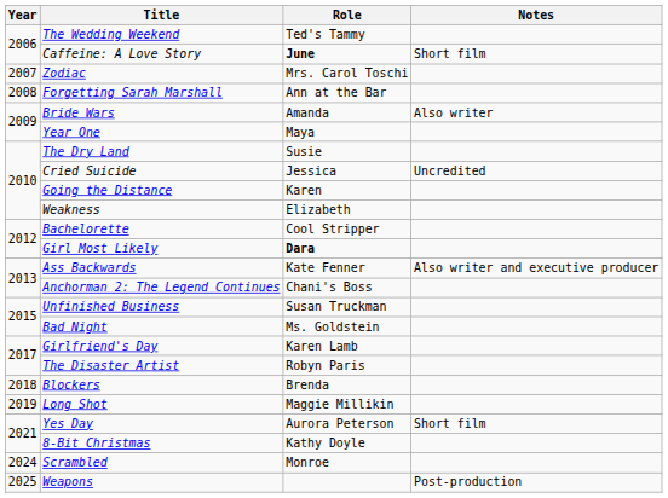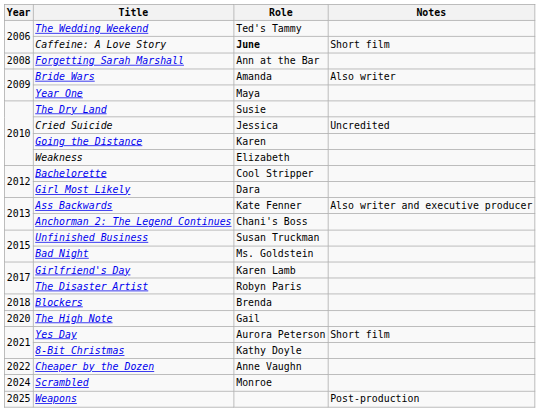- row: 2007 | Zodiac | Mrs. Carol Toschi
Girl Most Likely | Role: bold -> normal
- row: 2019 | Long Shot | Maggie Millikin
+ row: 2020 | The High Note | Gail
+ row: 2022 | Cheaper by the Dozen | Anne Vaughn
